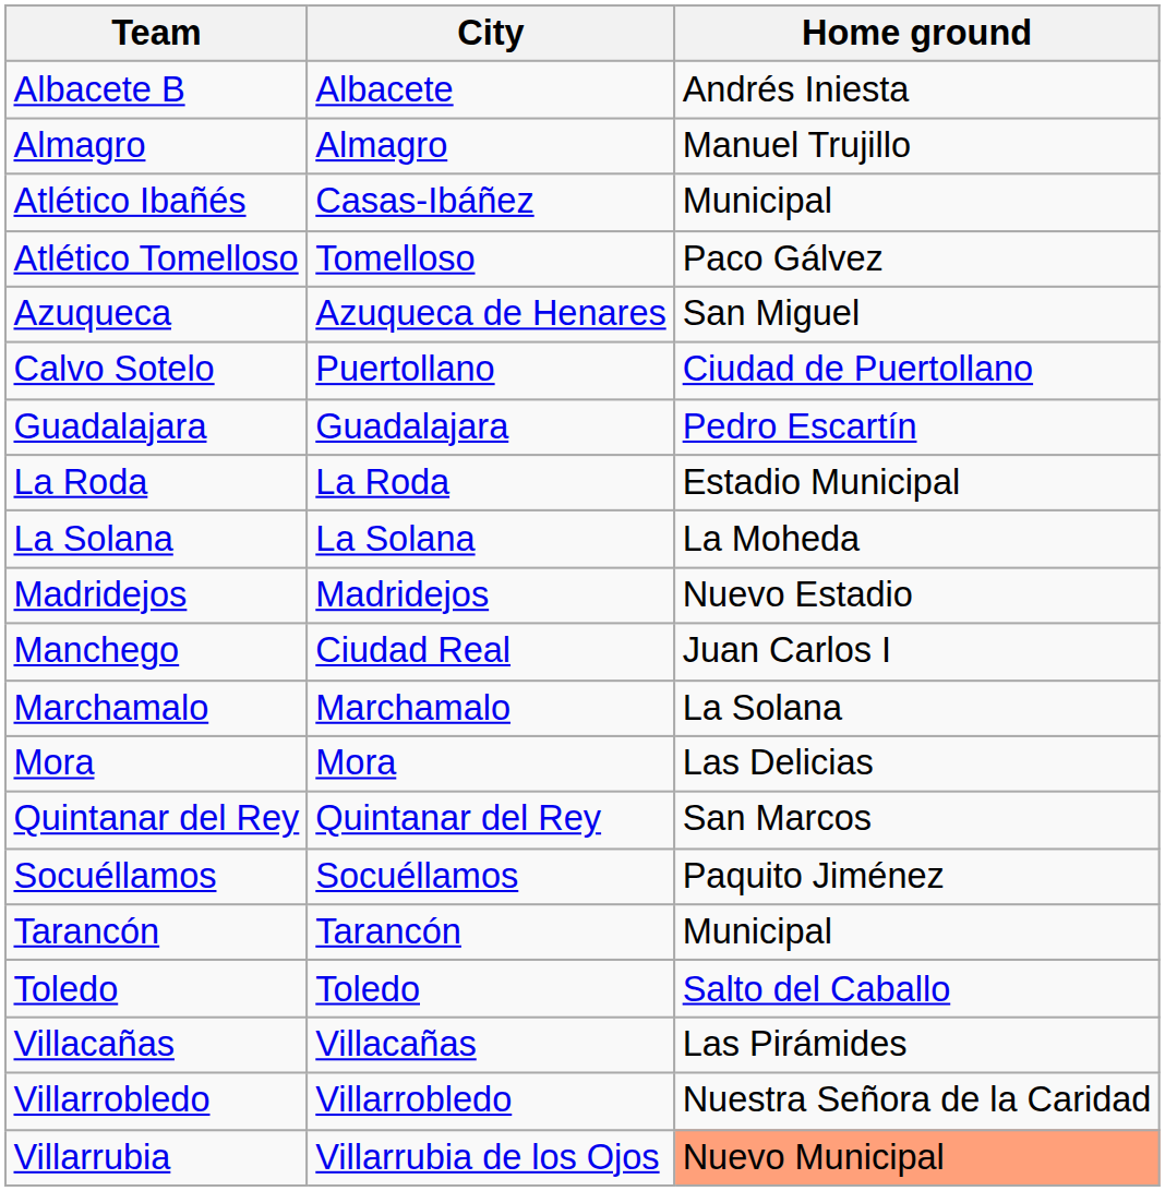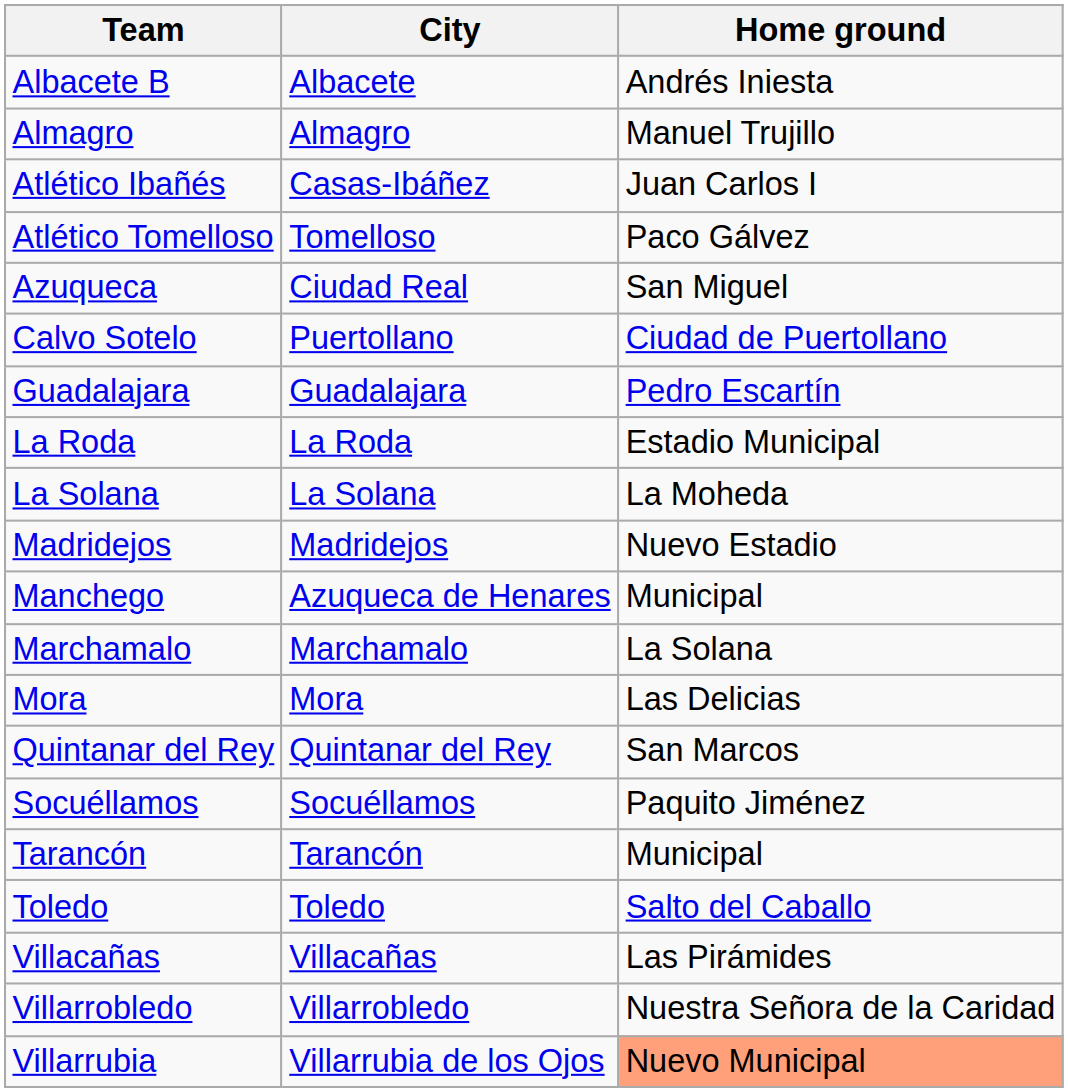Atlético Ibañés | Home ground: Municipal -> Juan Carlos I
Azuqueca | City: Azuqueca de Henares -> Ciudad Real
Manchego | City: Ciudad Real -> Azuqueca de Henares
Manchego | Home ground: Juan Carlos I -> Municipal
